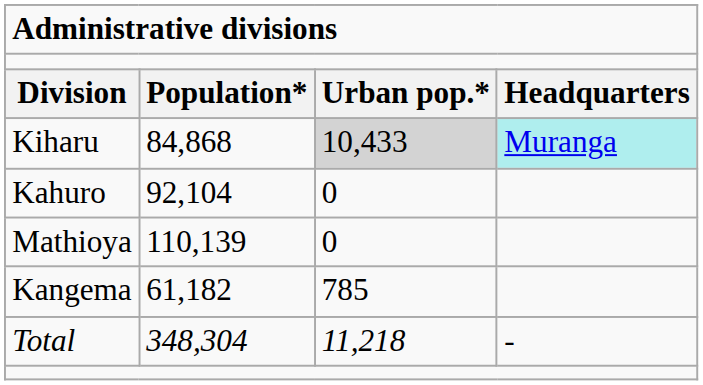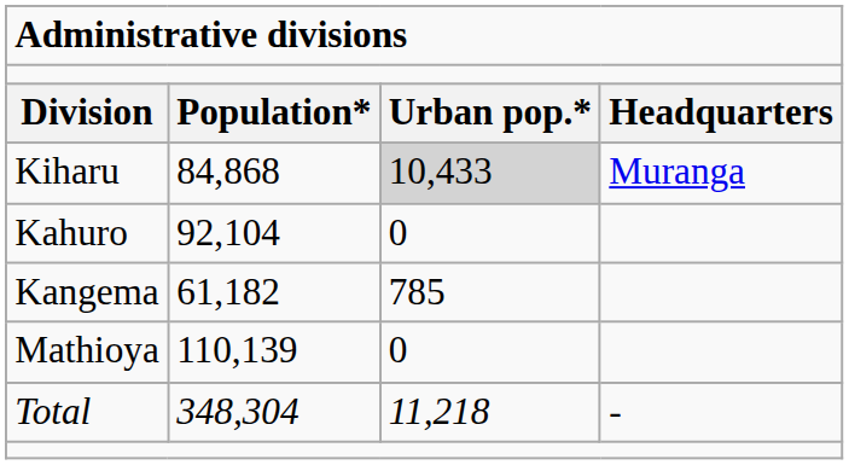Kiharu | column 4: paleturquoise background -> no background
rows swapped: Kangema <-> Mathioya
